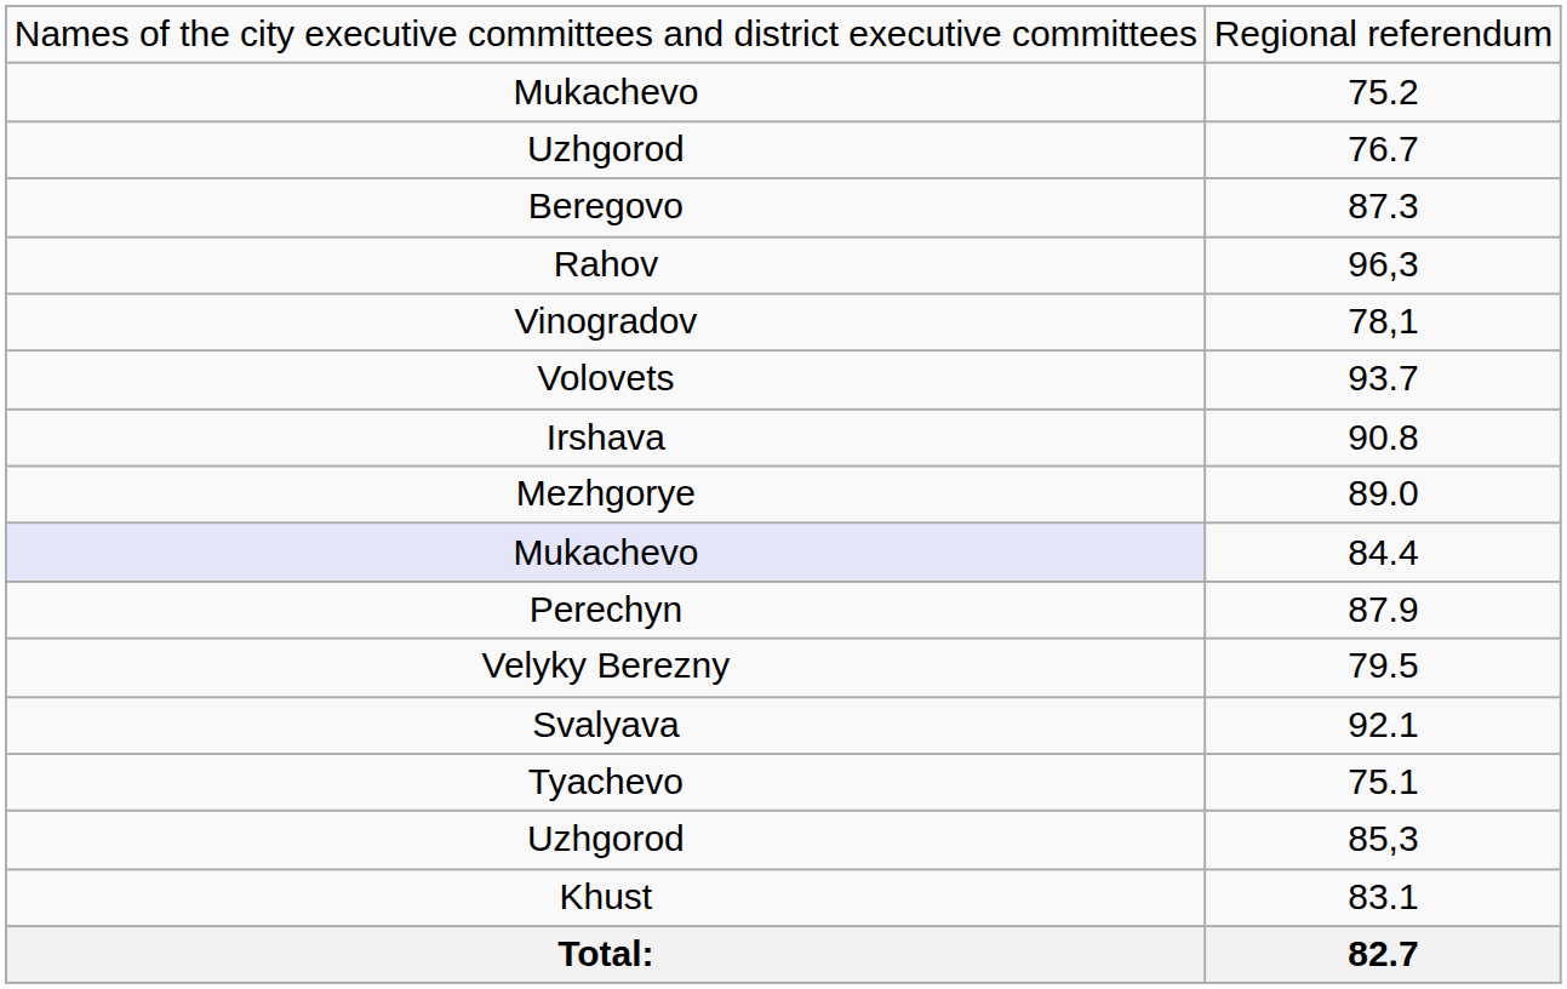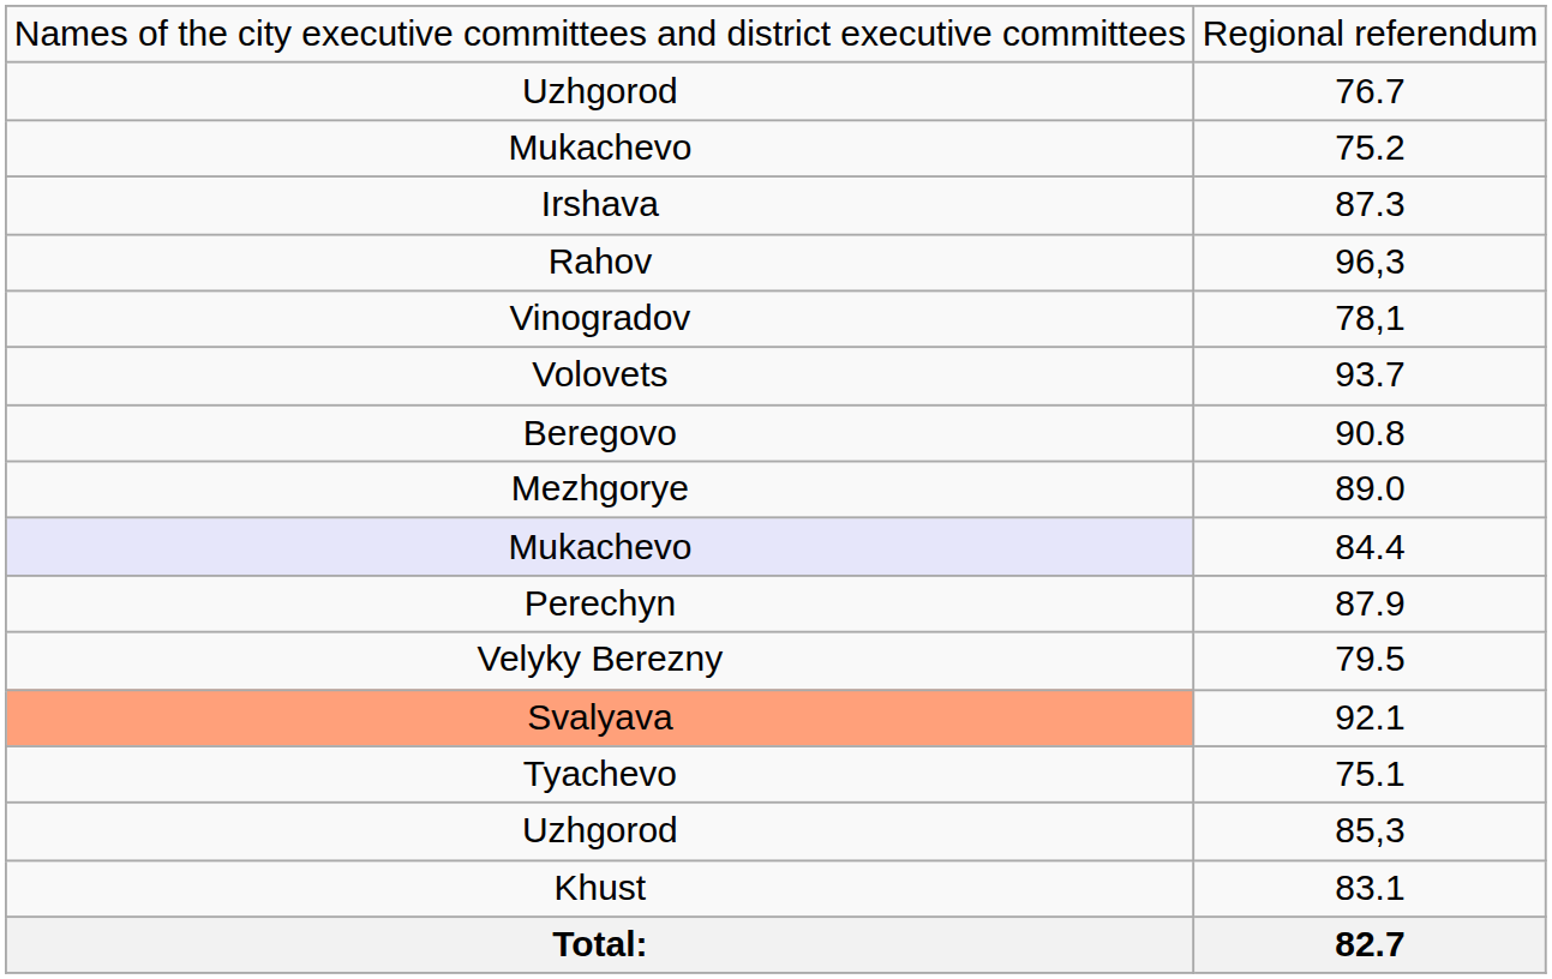rows swapped: 75.2 <-> 76.7
87.3 | column 1: Beregovo -> Irshava
90.8 | column 1: Irshava -> Beregovo
92.1 | column 1: no background -> lightsalmon background
